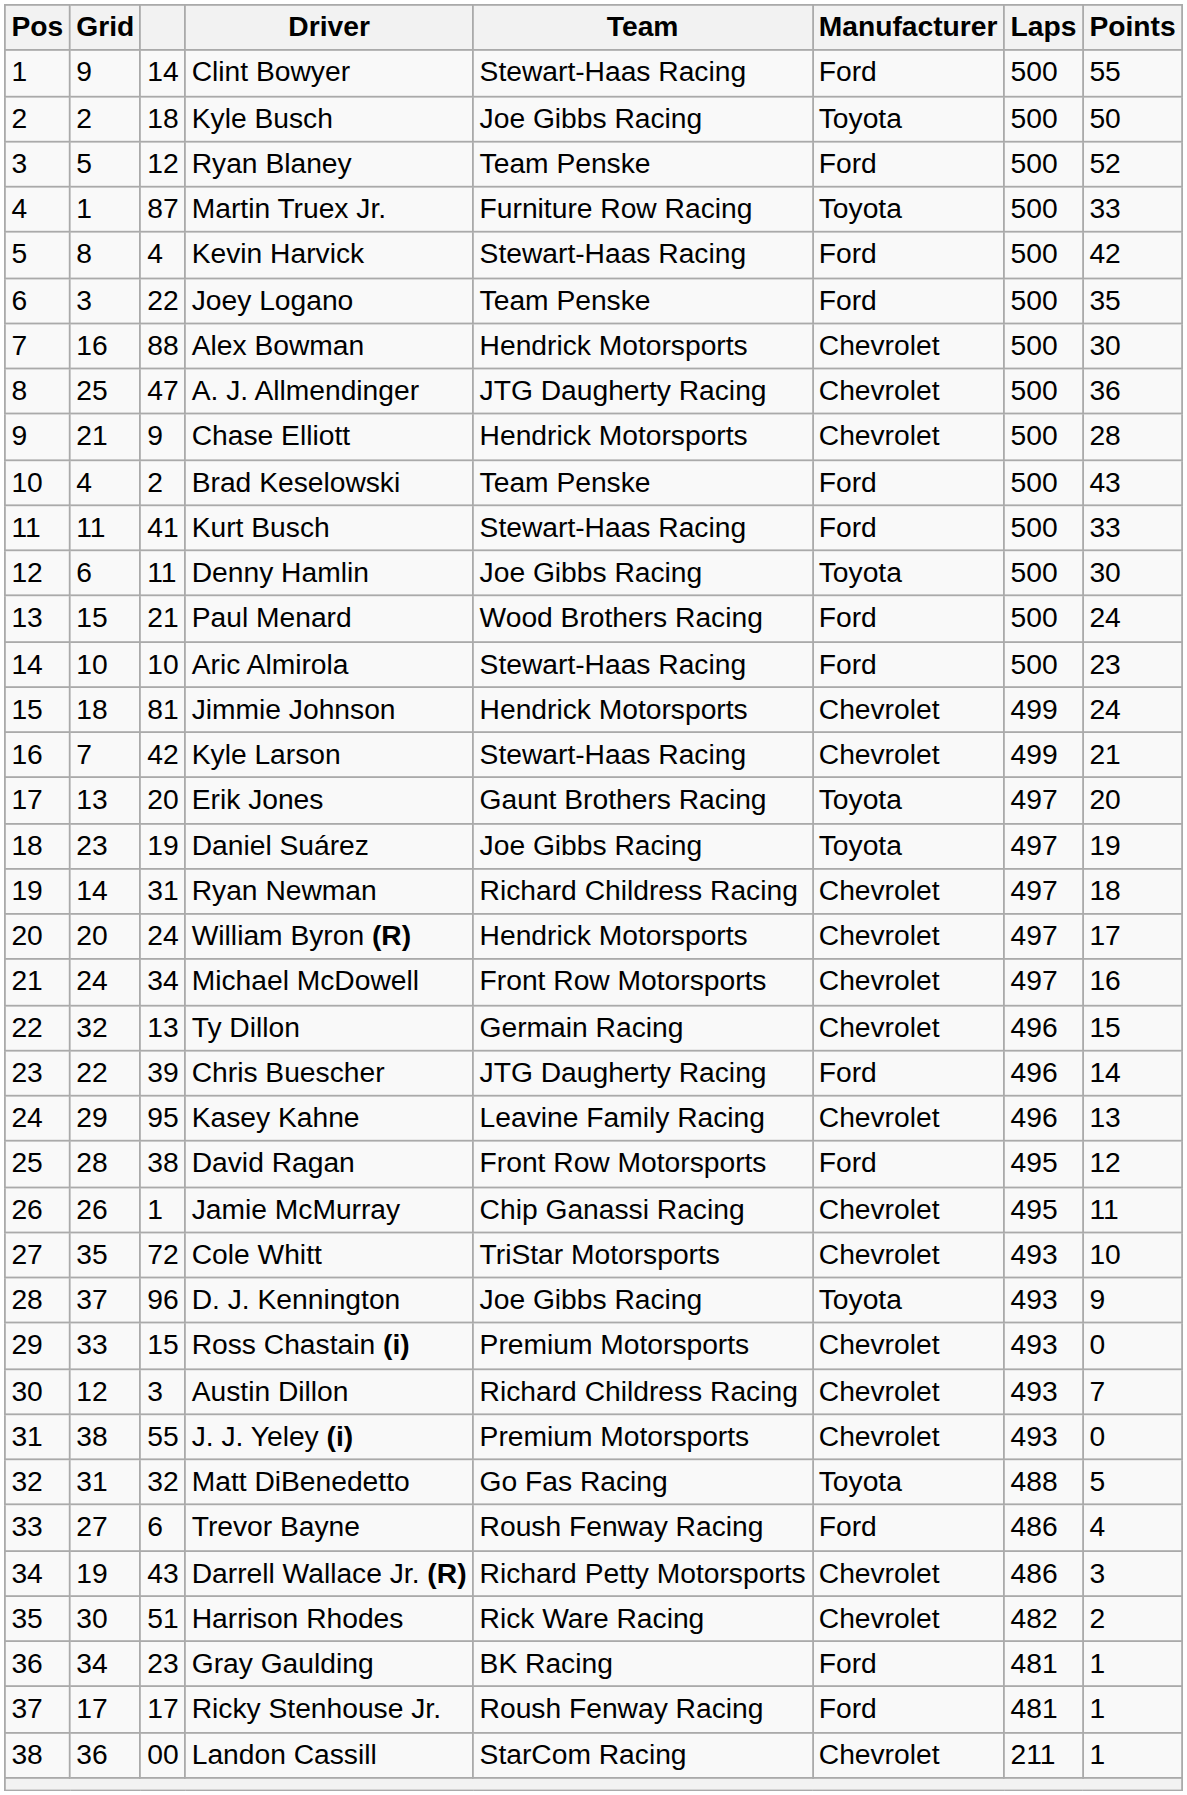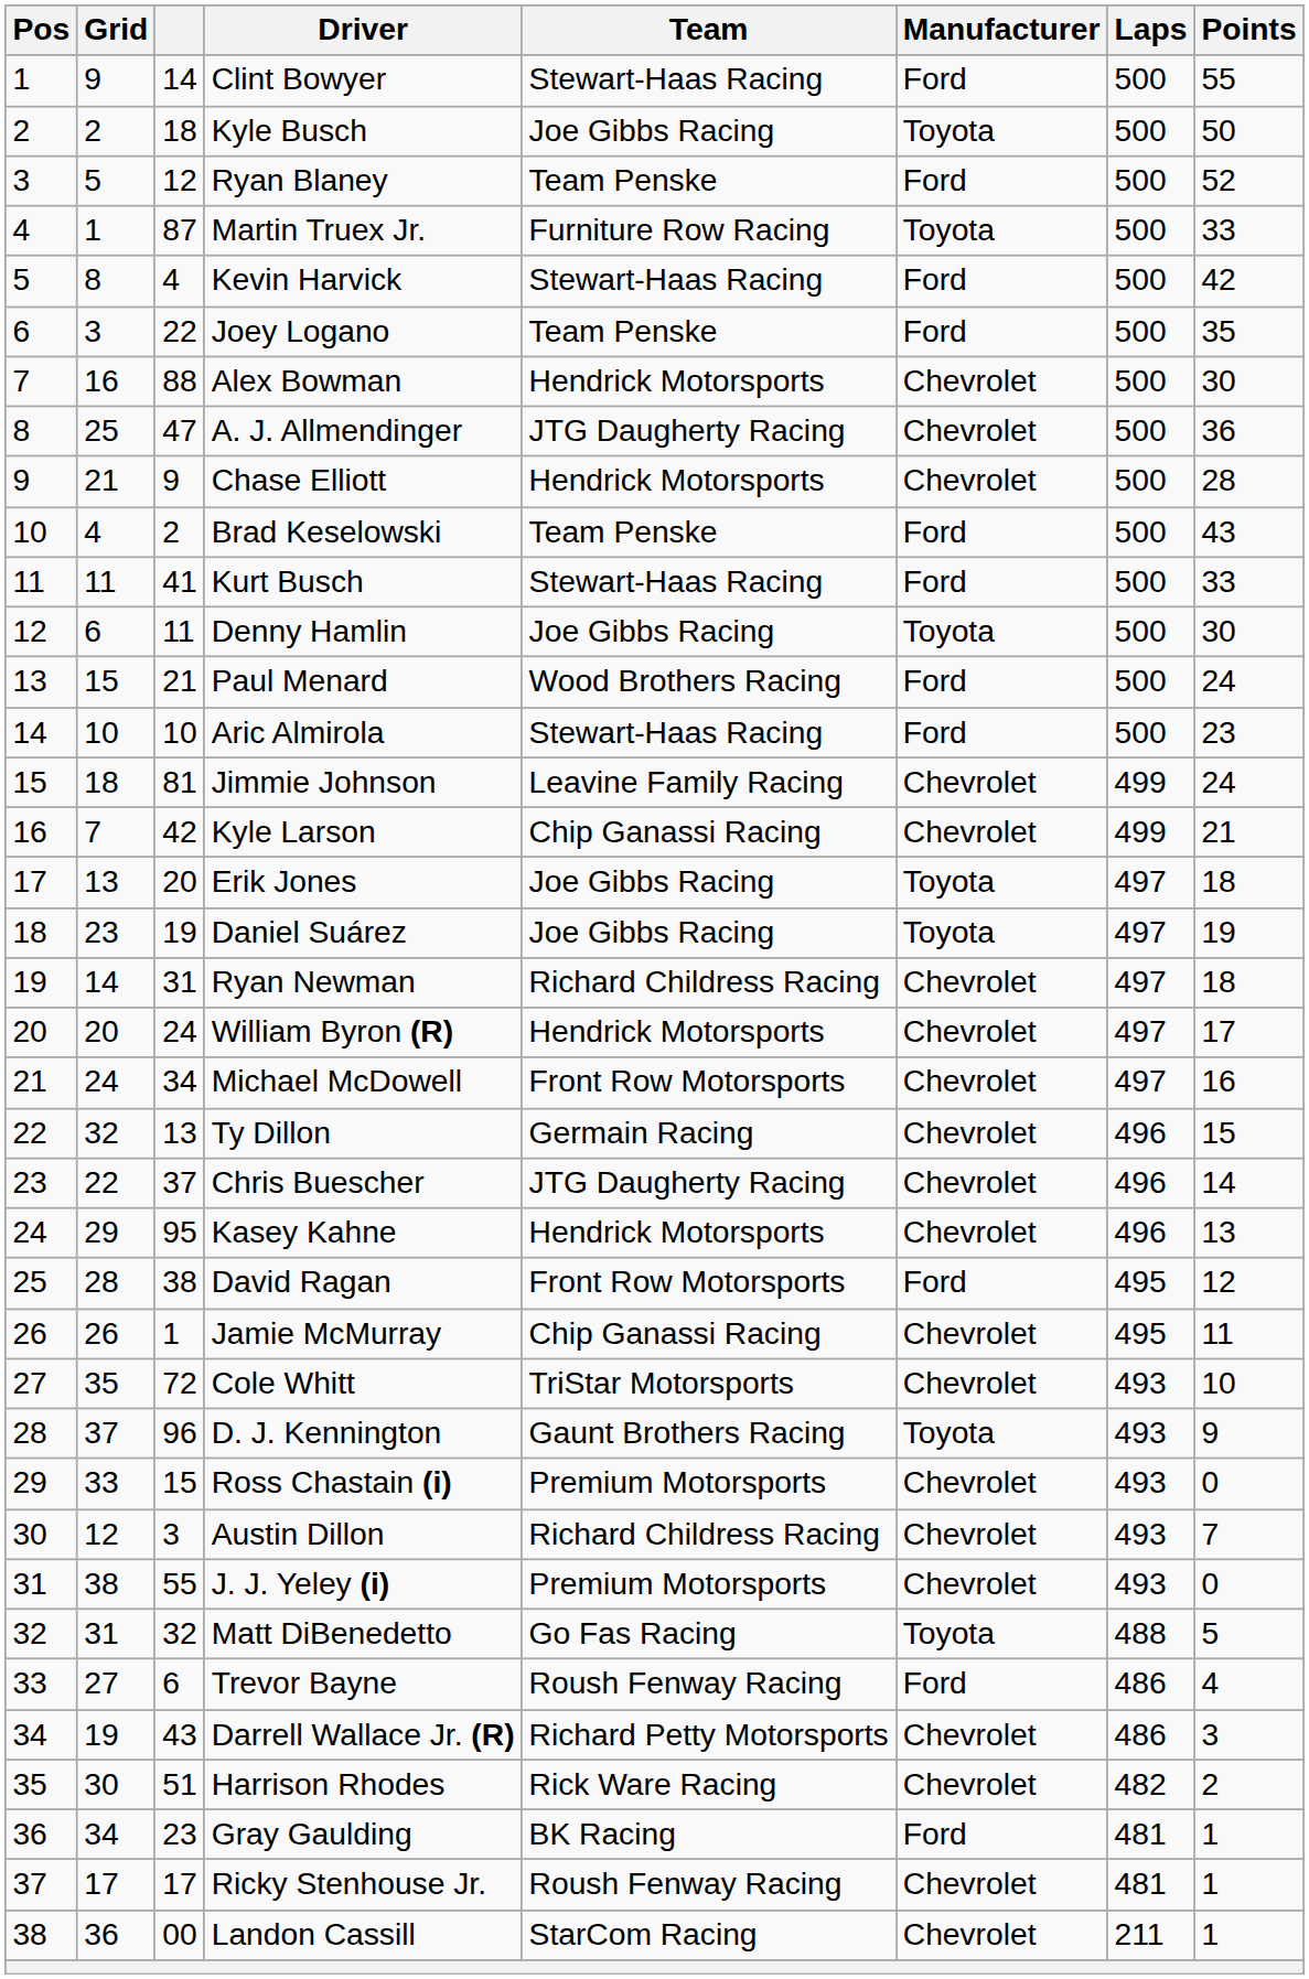Jimmie Johnson | Team: Hendrick Motorsports -> Leavine Family Racing
Kyle Larson | Team: Stewart-Haas Racing -> Chip Ganassi Racing
Erik Jones | Team: Gaunt Brothers Racing -> Joe Gibbs Racing
Erik Jones | Points: 20 -> 18
Chris Buescher | column 3: 39 -> 37
Chris Buescher | Manufacturer: Ford -> Chevrolet
Kasey Kahne | Team: Leavine Family Racing -> Hendrick Motorsports
D. J. Kennington | Team: Joe Gibbs Racing -> Gaunt Brothers Racing
Ricky Stenhouse Jr. | Manufacturer: Ford -> Chevrolet
